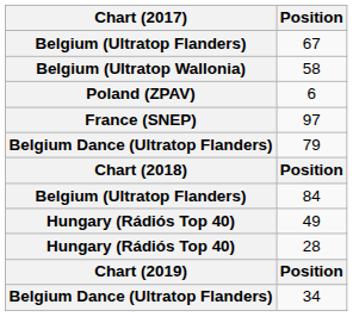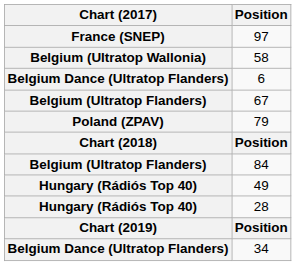rows swapped: 67 <-> 97
6 | Chart (2017): Poland (ZPAV) -> Belgium Dance (Ultratop Flanders)
79 | Chart (2017): Belgium Dance (Ultratop Flanders) -> Poland (ZPAV)
